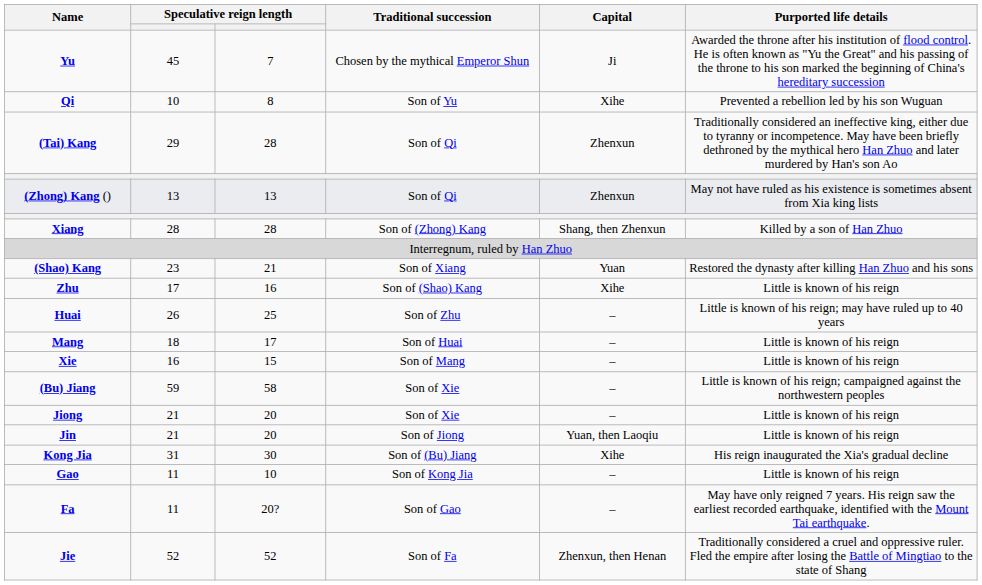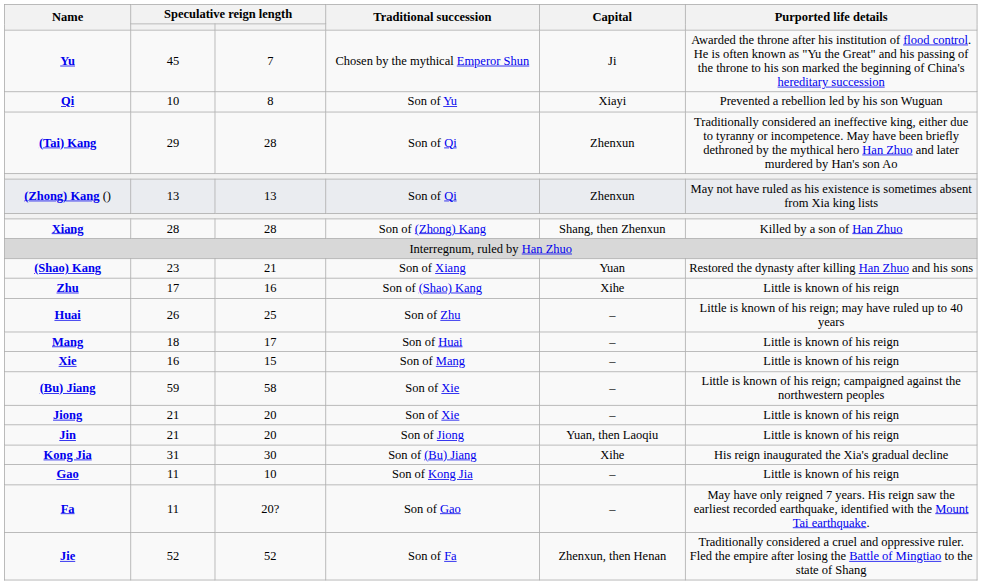Qi | Capital: Xihe -> Xiayi
